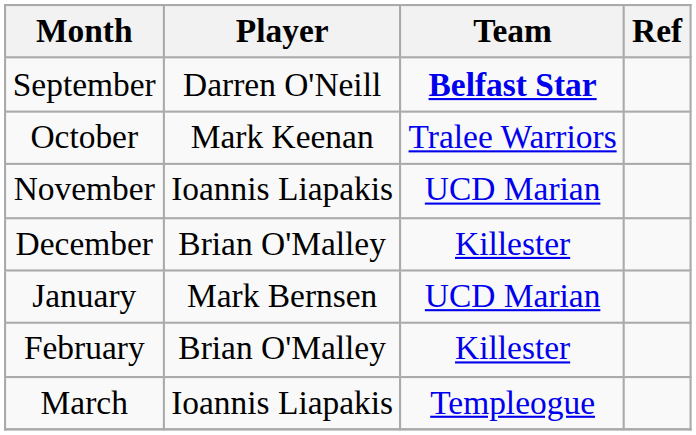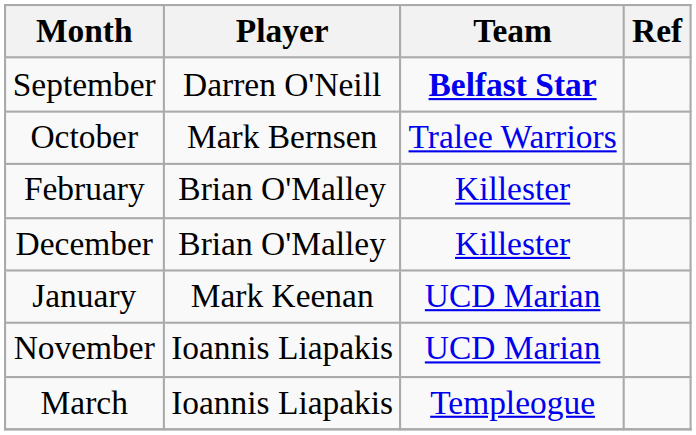October | Player: Mark Keenan -> Mark Bernsen
rows swapped: November <-> February
January | Player: Mark Bernsen -> Mark Keenan
